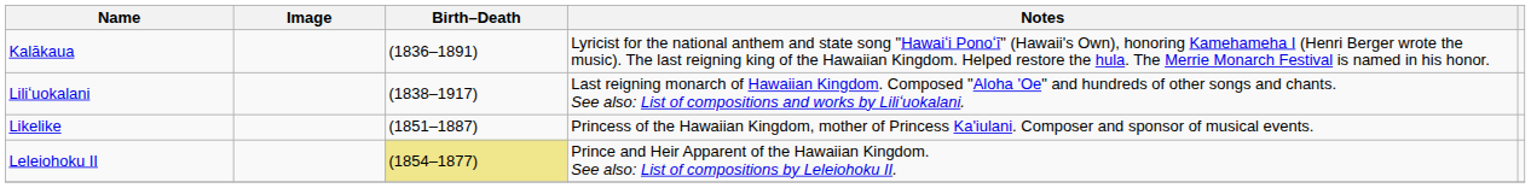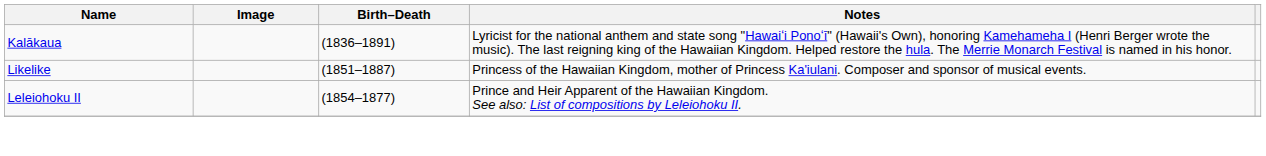- row: Liliʻuokalani | (1838–1917) | Last reigning monarch of Hawaiian Kingdom. Composed "Aloha 'Oe" and hundreds of other songs and chants. See also: List of compositions and works by Liliʻuokalani.
Leleiohoku II | Birth–Death: khaki background -> no background
